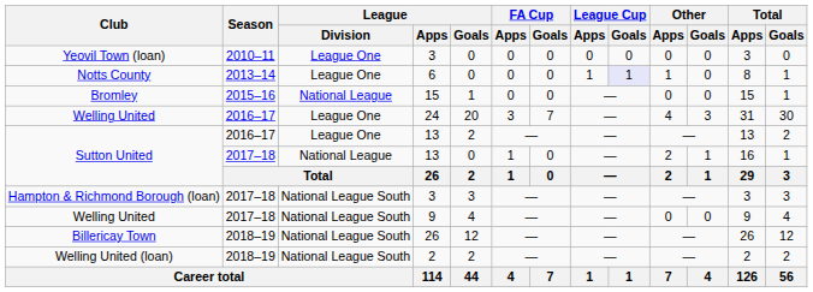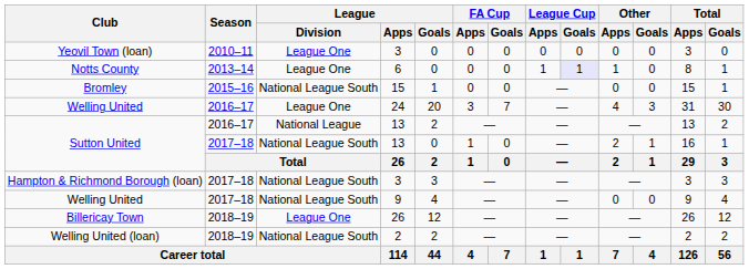Bromley | League / Division: National League -> National League South
Sutton United / 2016–17 | League / Division: League One -> National League
Sutton United / 2017–18 | League / Division: National League -> National League South
Billericay Town | League / Division: National League South -> League One
